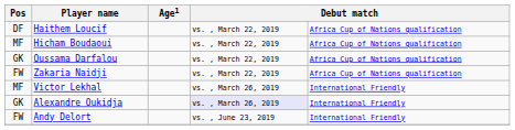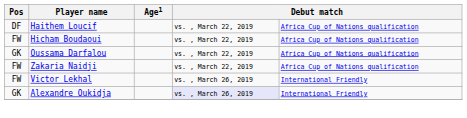Hicham Boudaoui | Pos: MF -> FW
Victor Lekhal | Pos: MF -> FW
- row: FW | Andy Delort | vs. , June 23, 2019 | International Friendly
